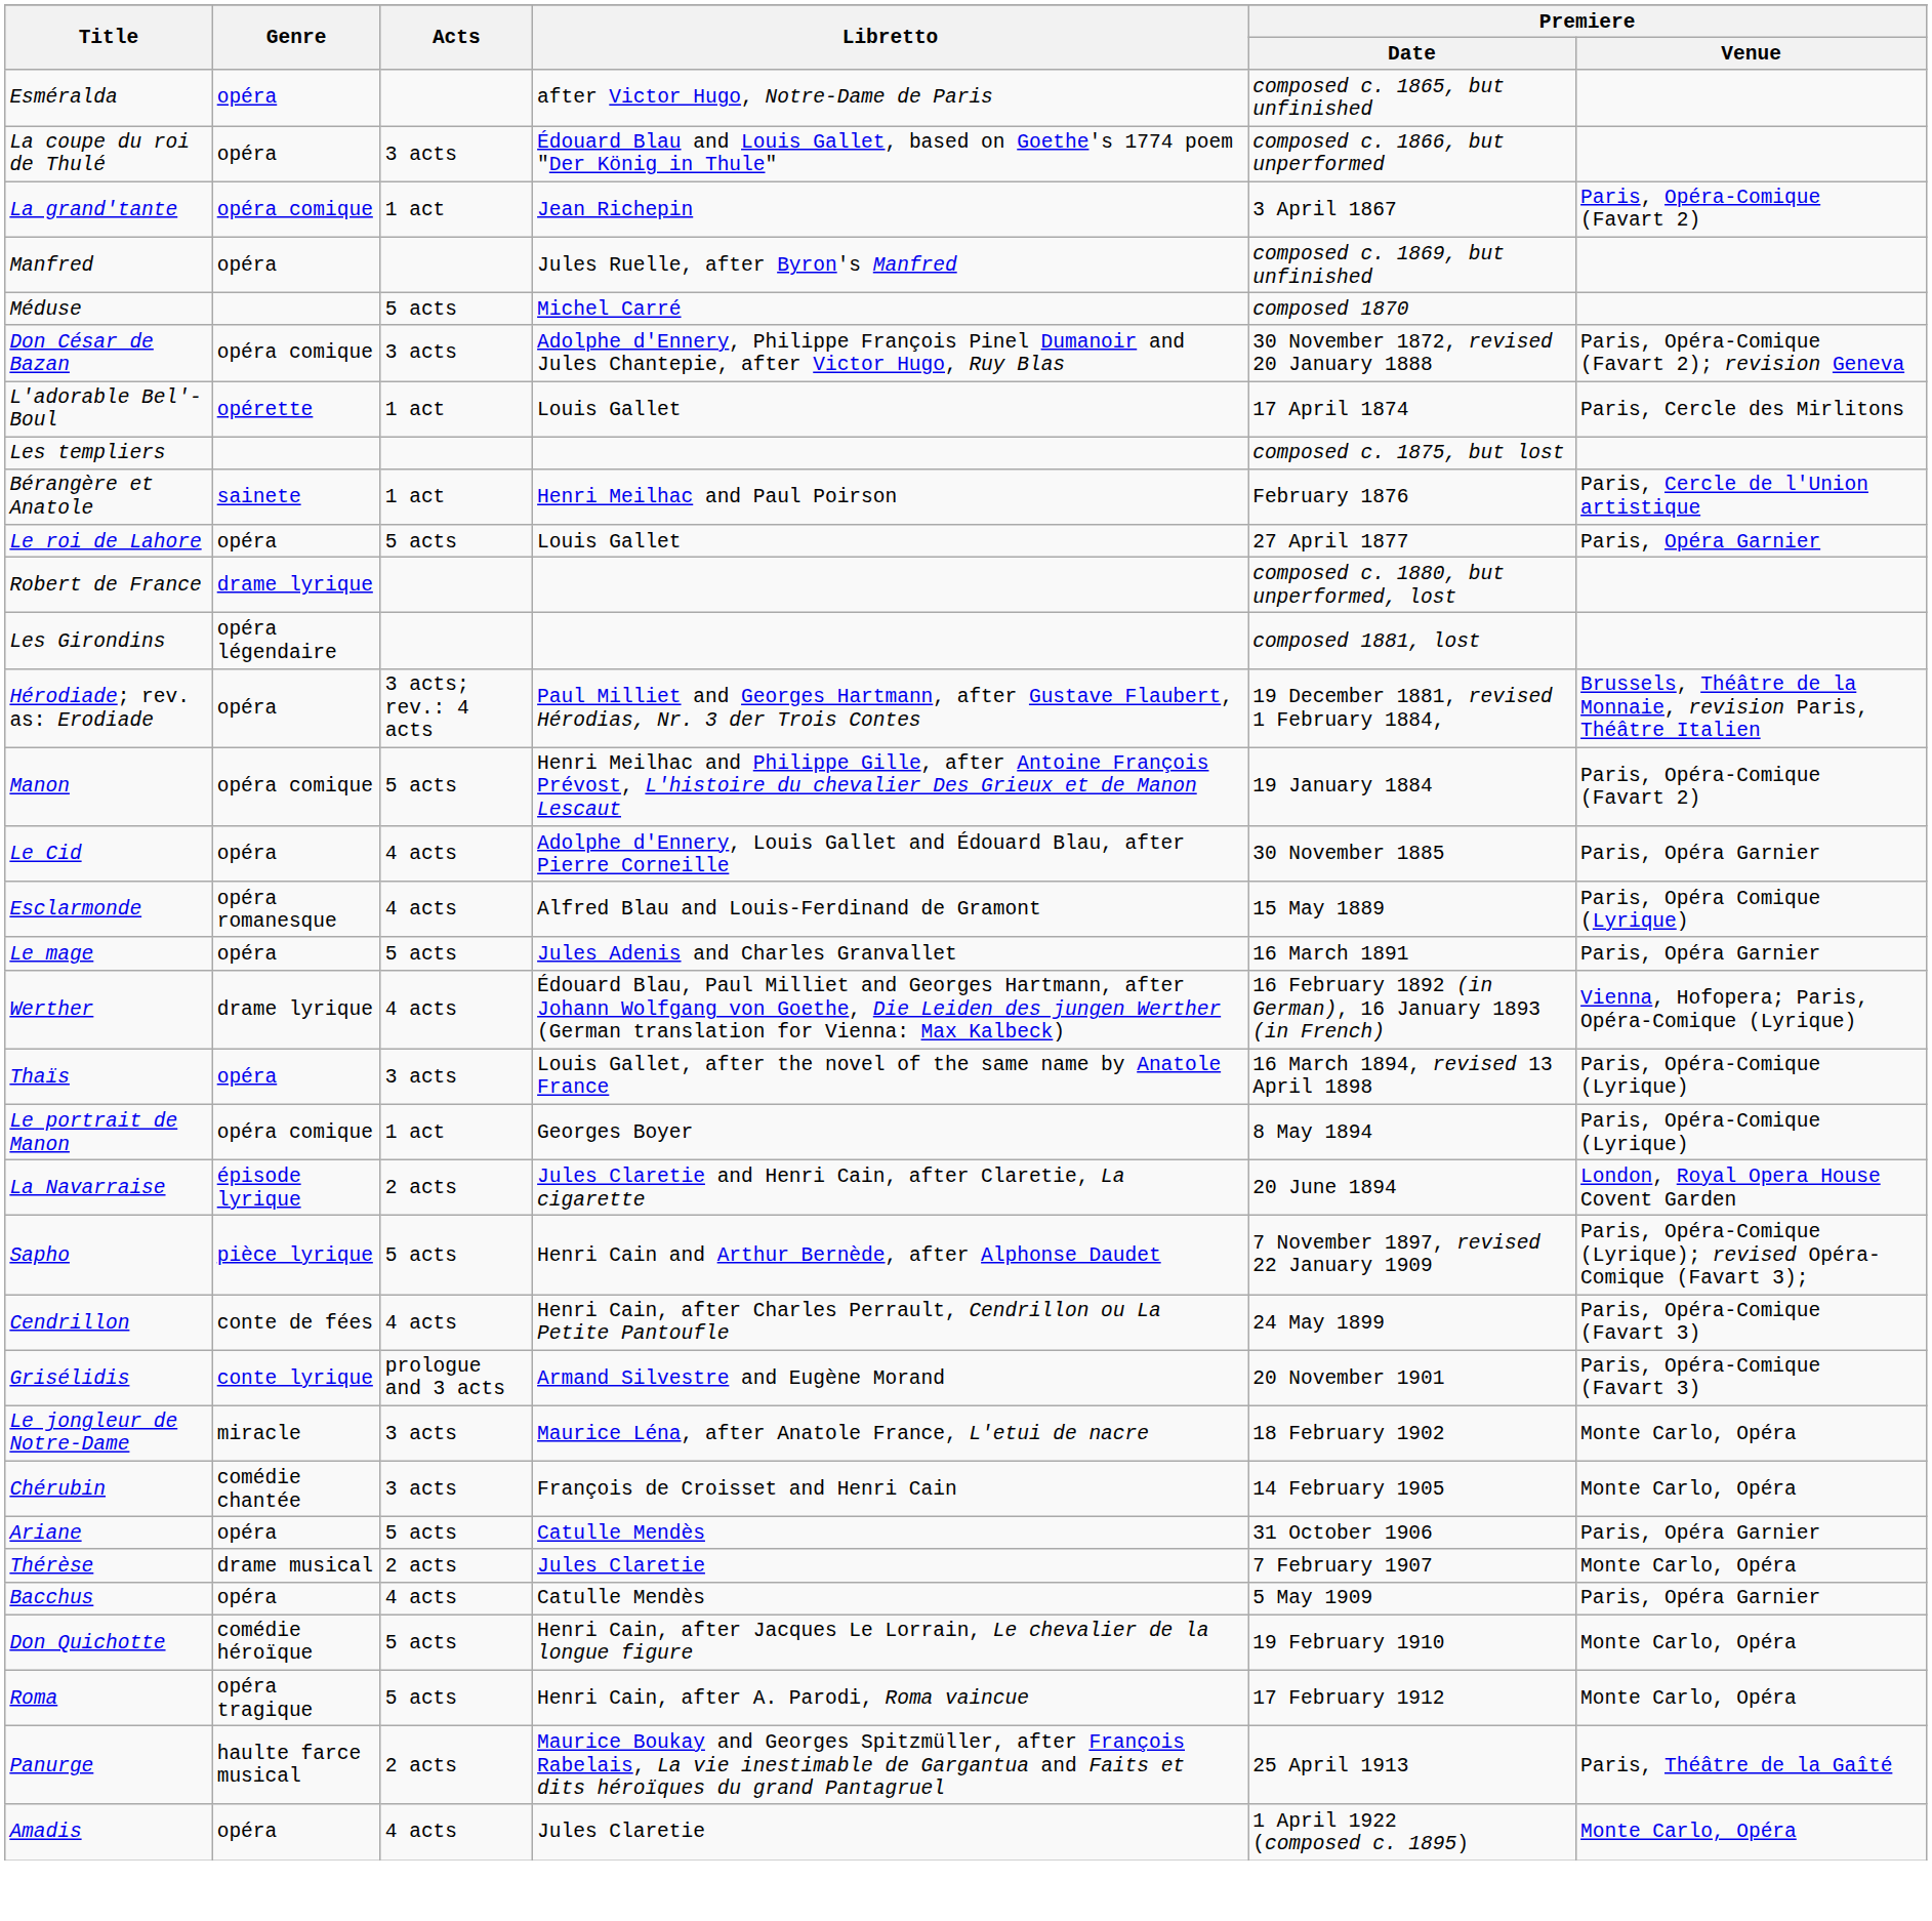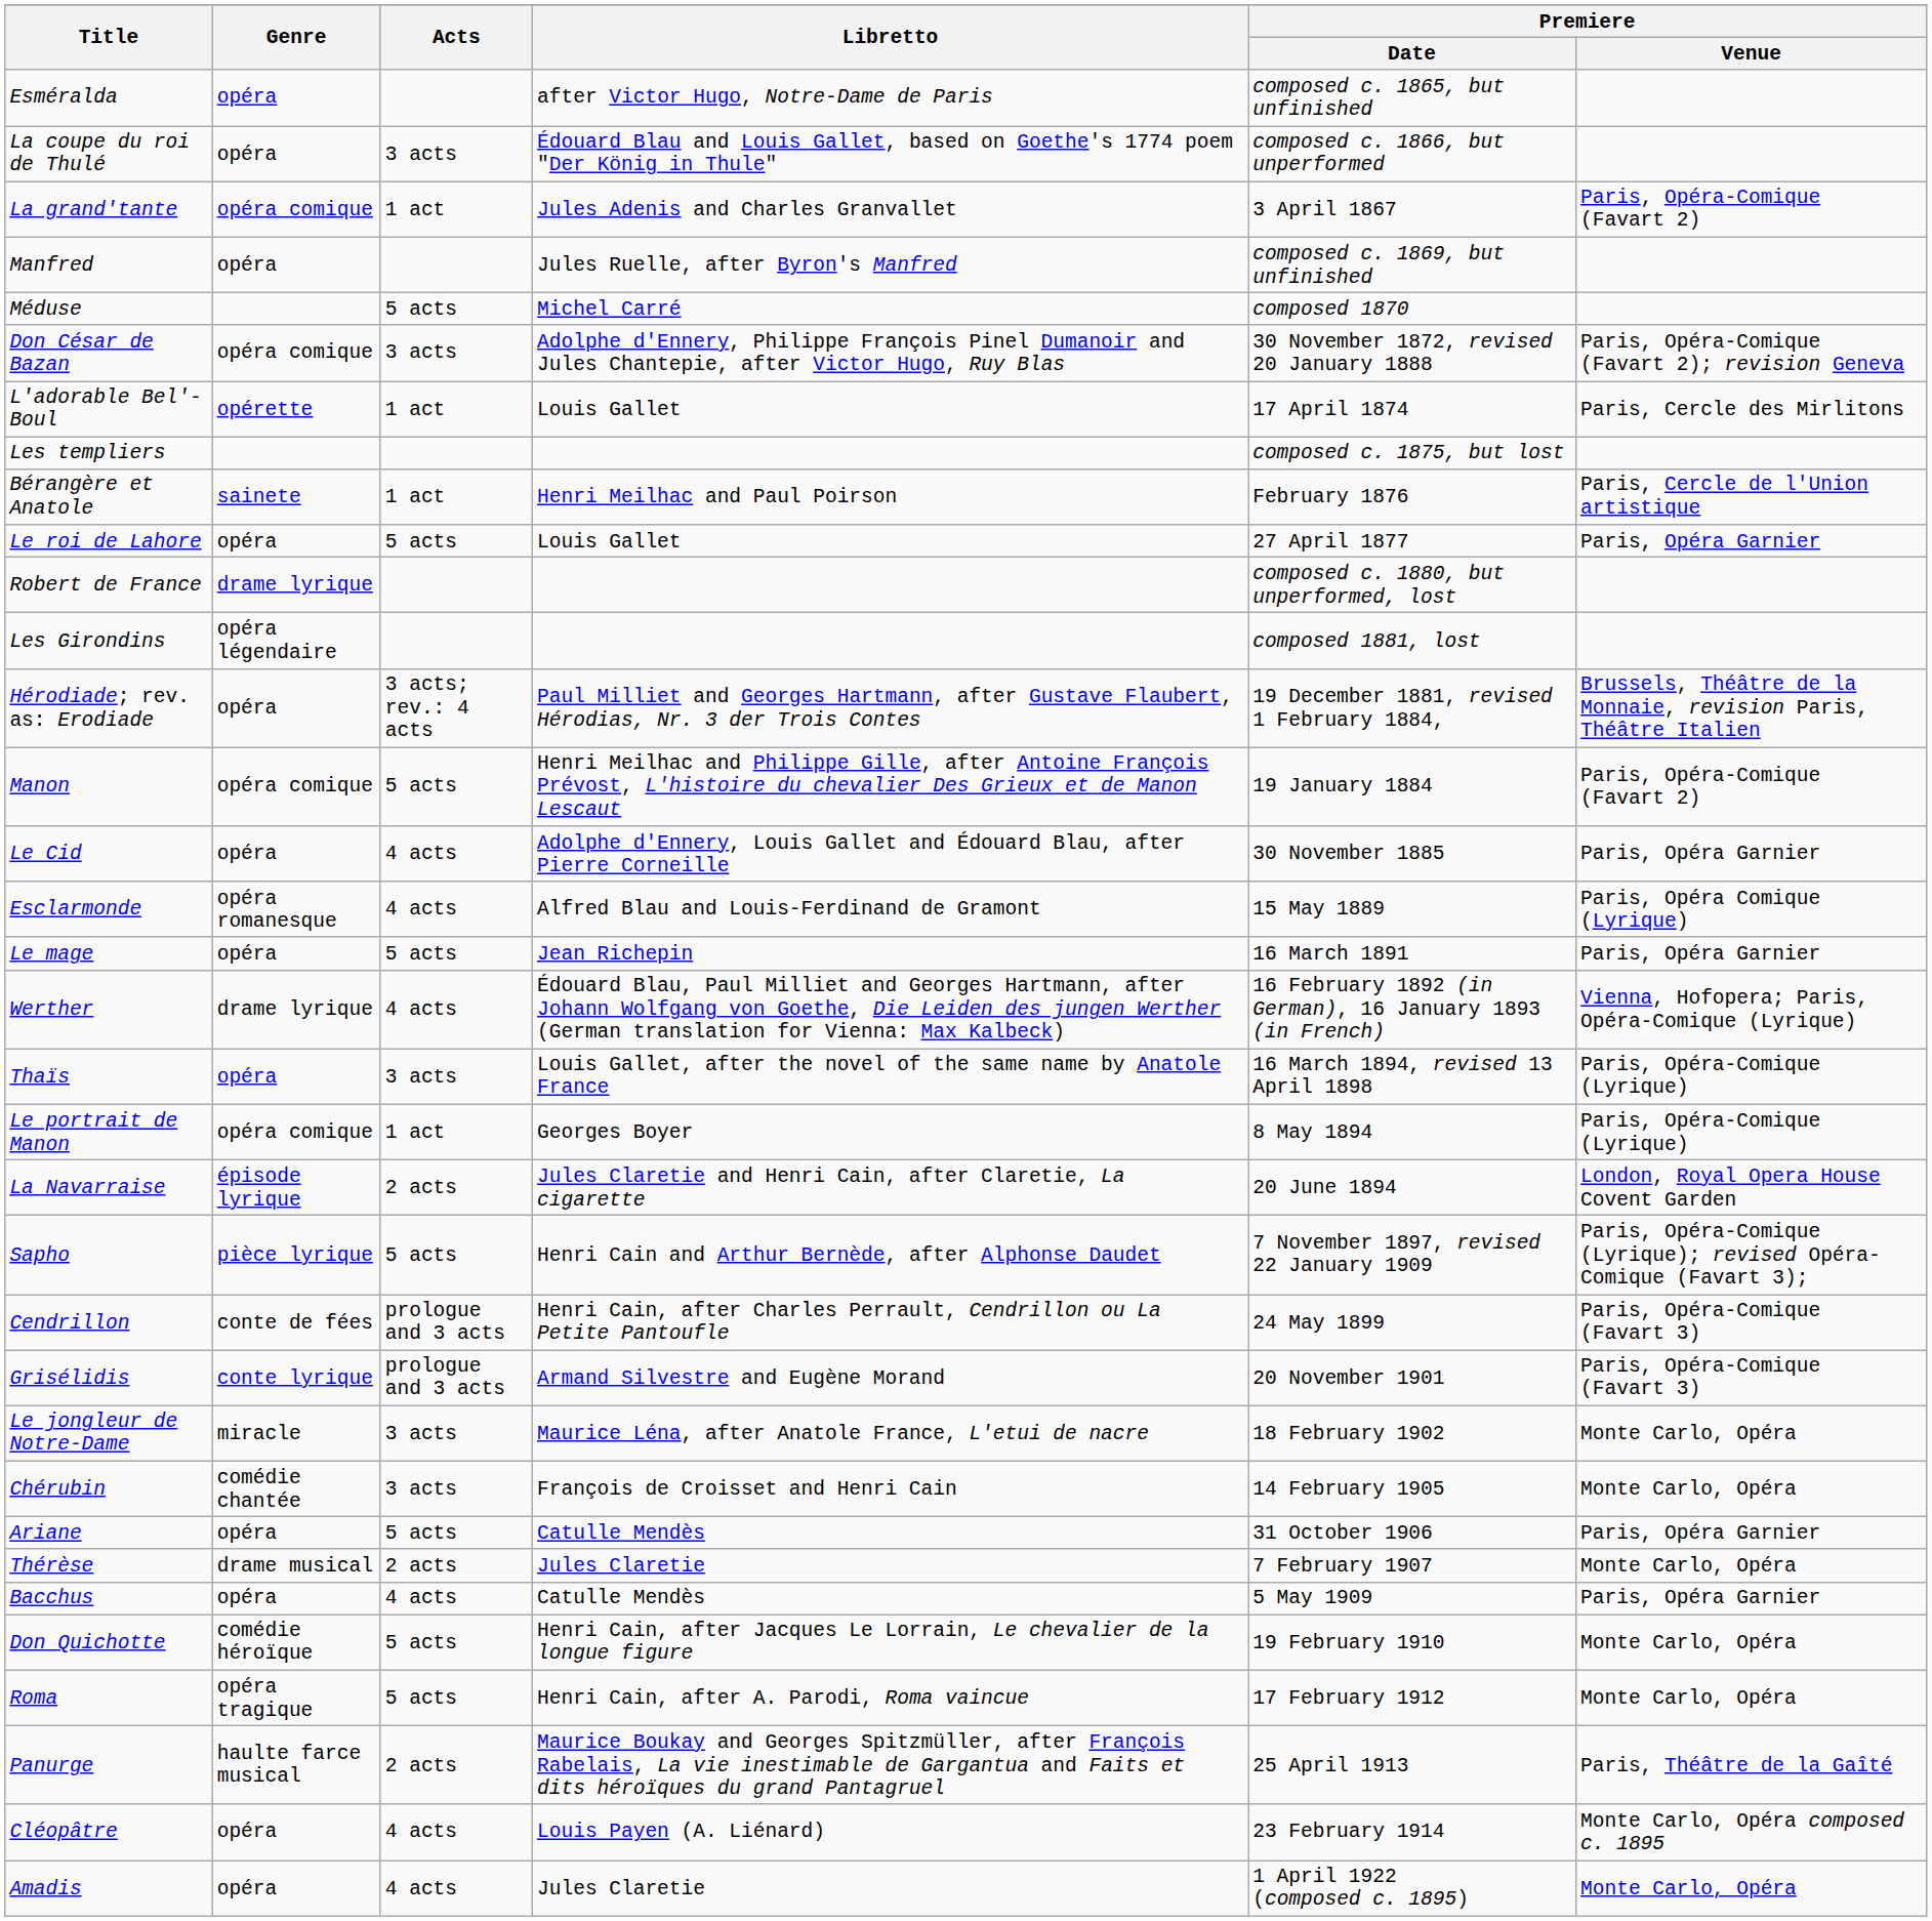La grand'tante | Libretto: Jean Richepin -> Jules Adenis and Charles Granvallet
Le mage | Libretto: Jules Adenis and Charles Granvallet -> Jean Richepin
Cendrillon | Acts: 4 acts -> prologue and 3 acts
+ row: Cléopâtre | opéra | 4 acts | Louis Payen (A. Liénard) | 23 February 1914 | Monte Carlo, Opéra composed c. 1895
